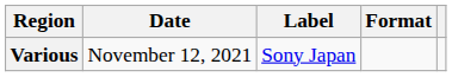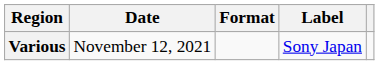columns swapped: Format <-> Label
